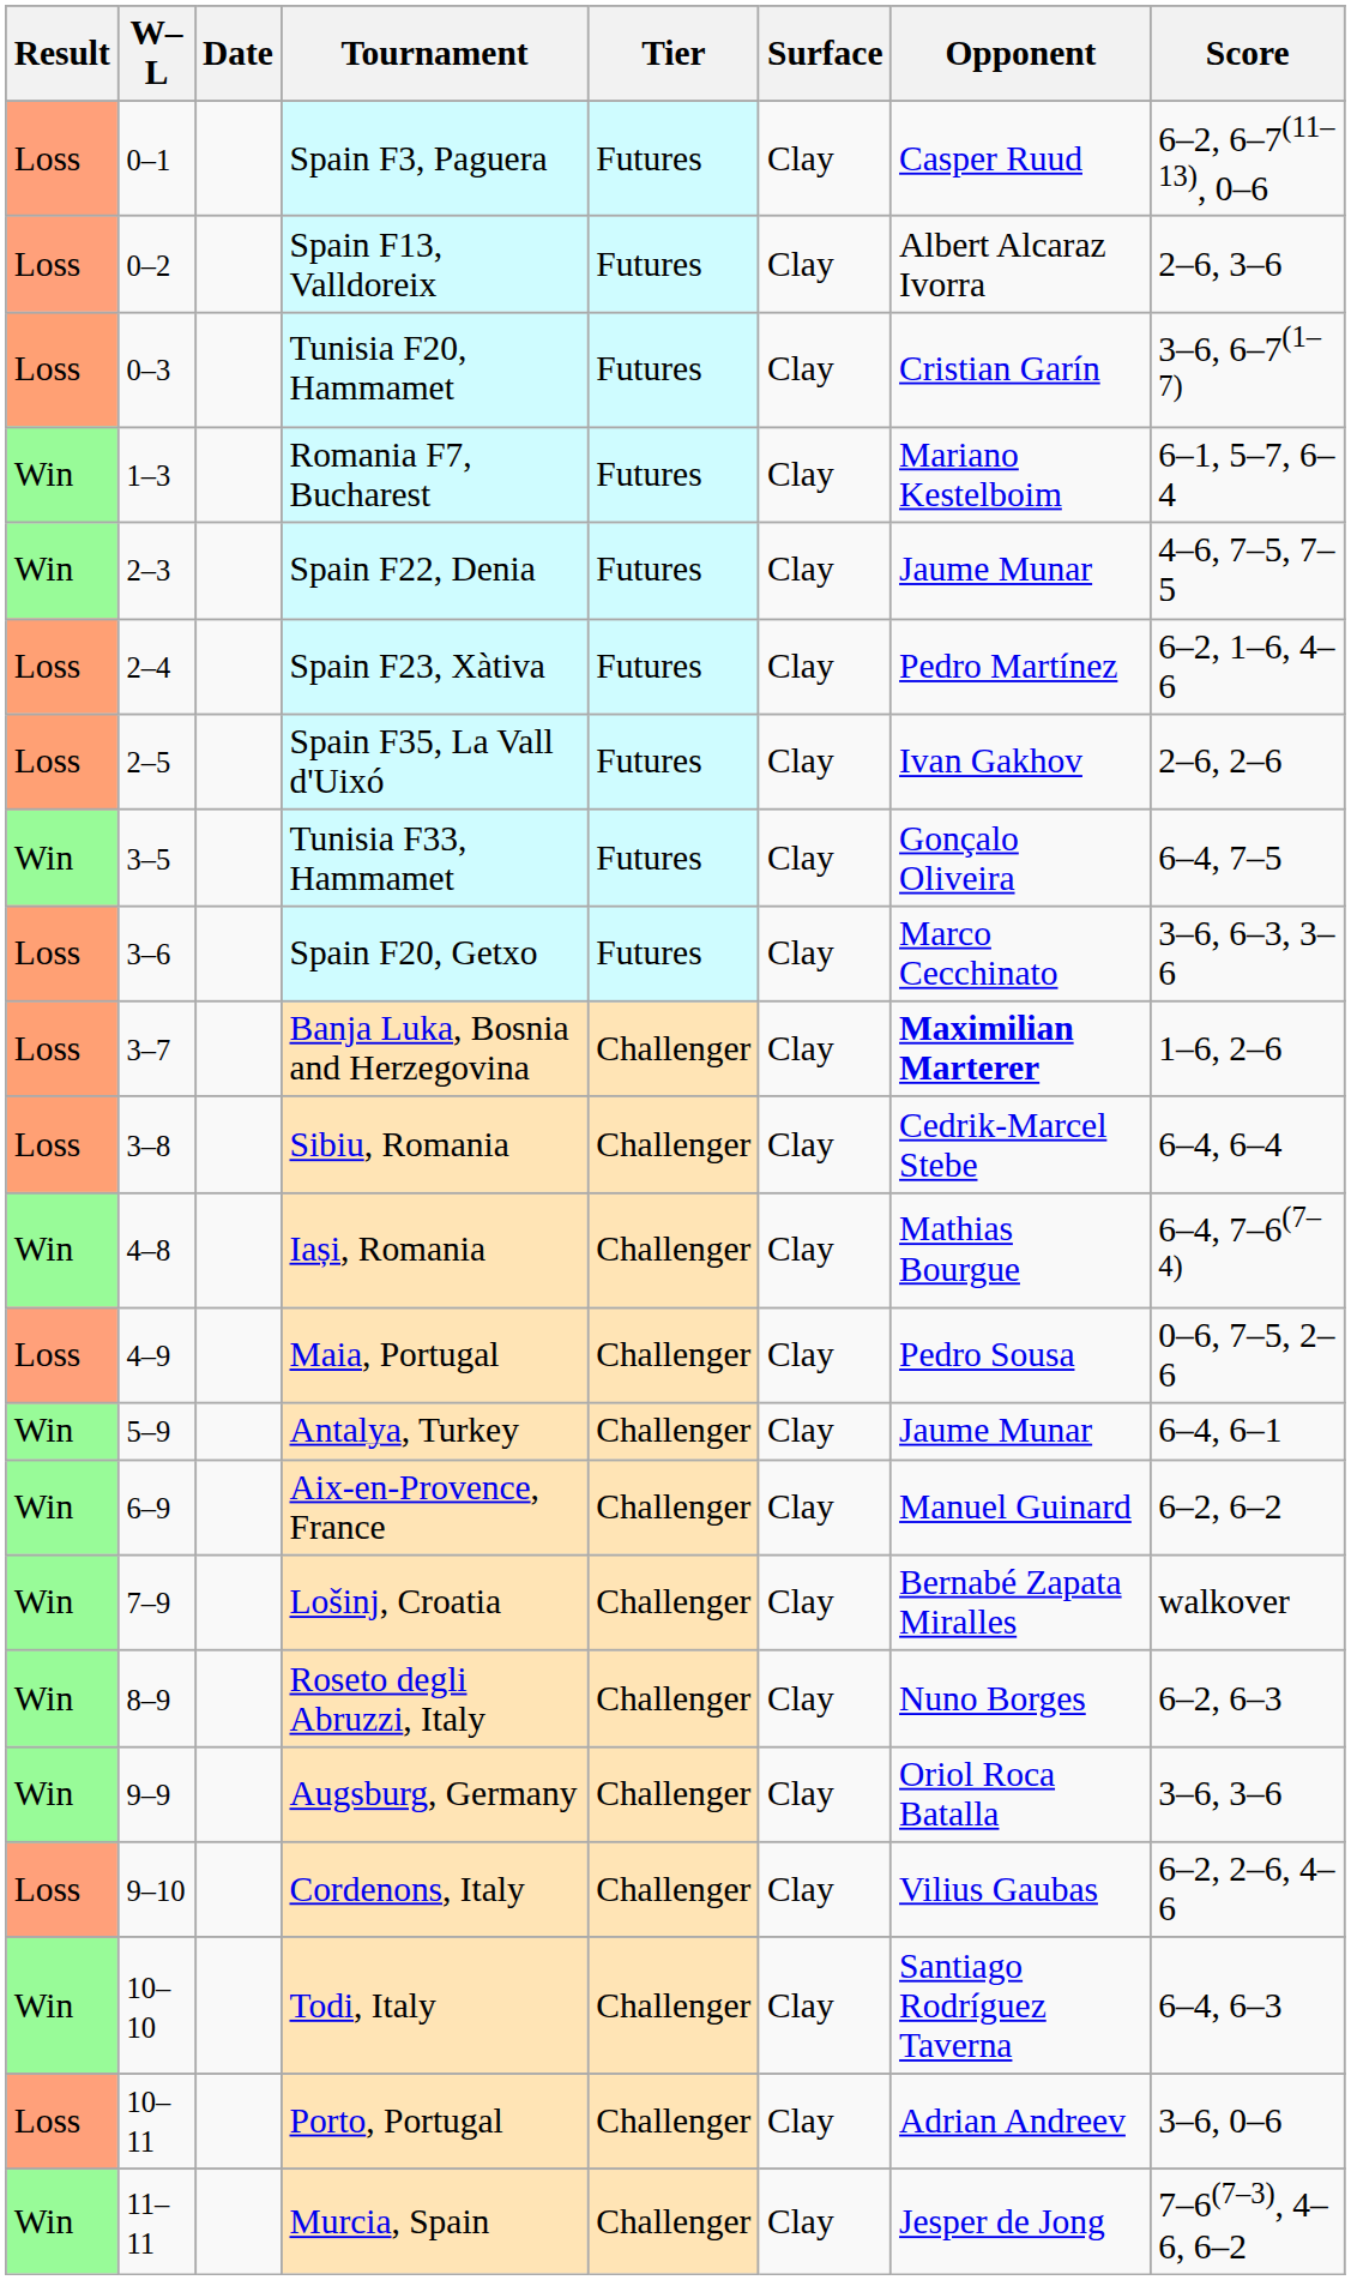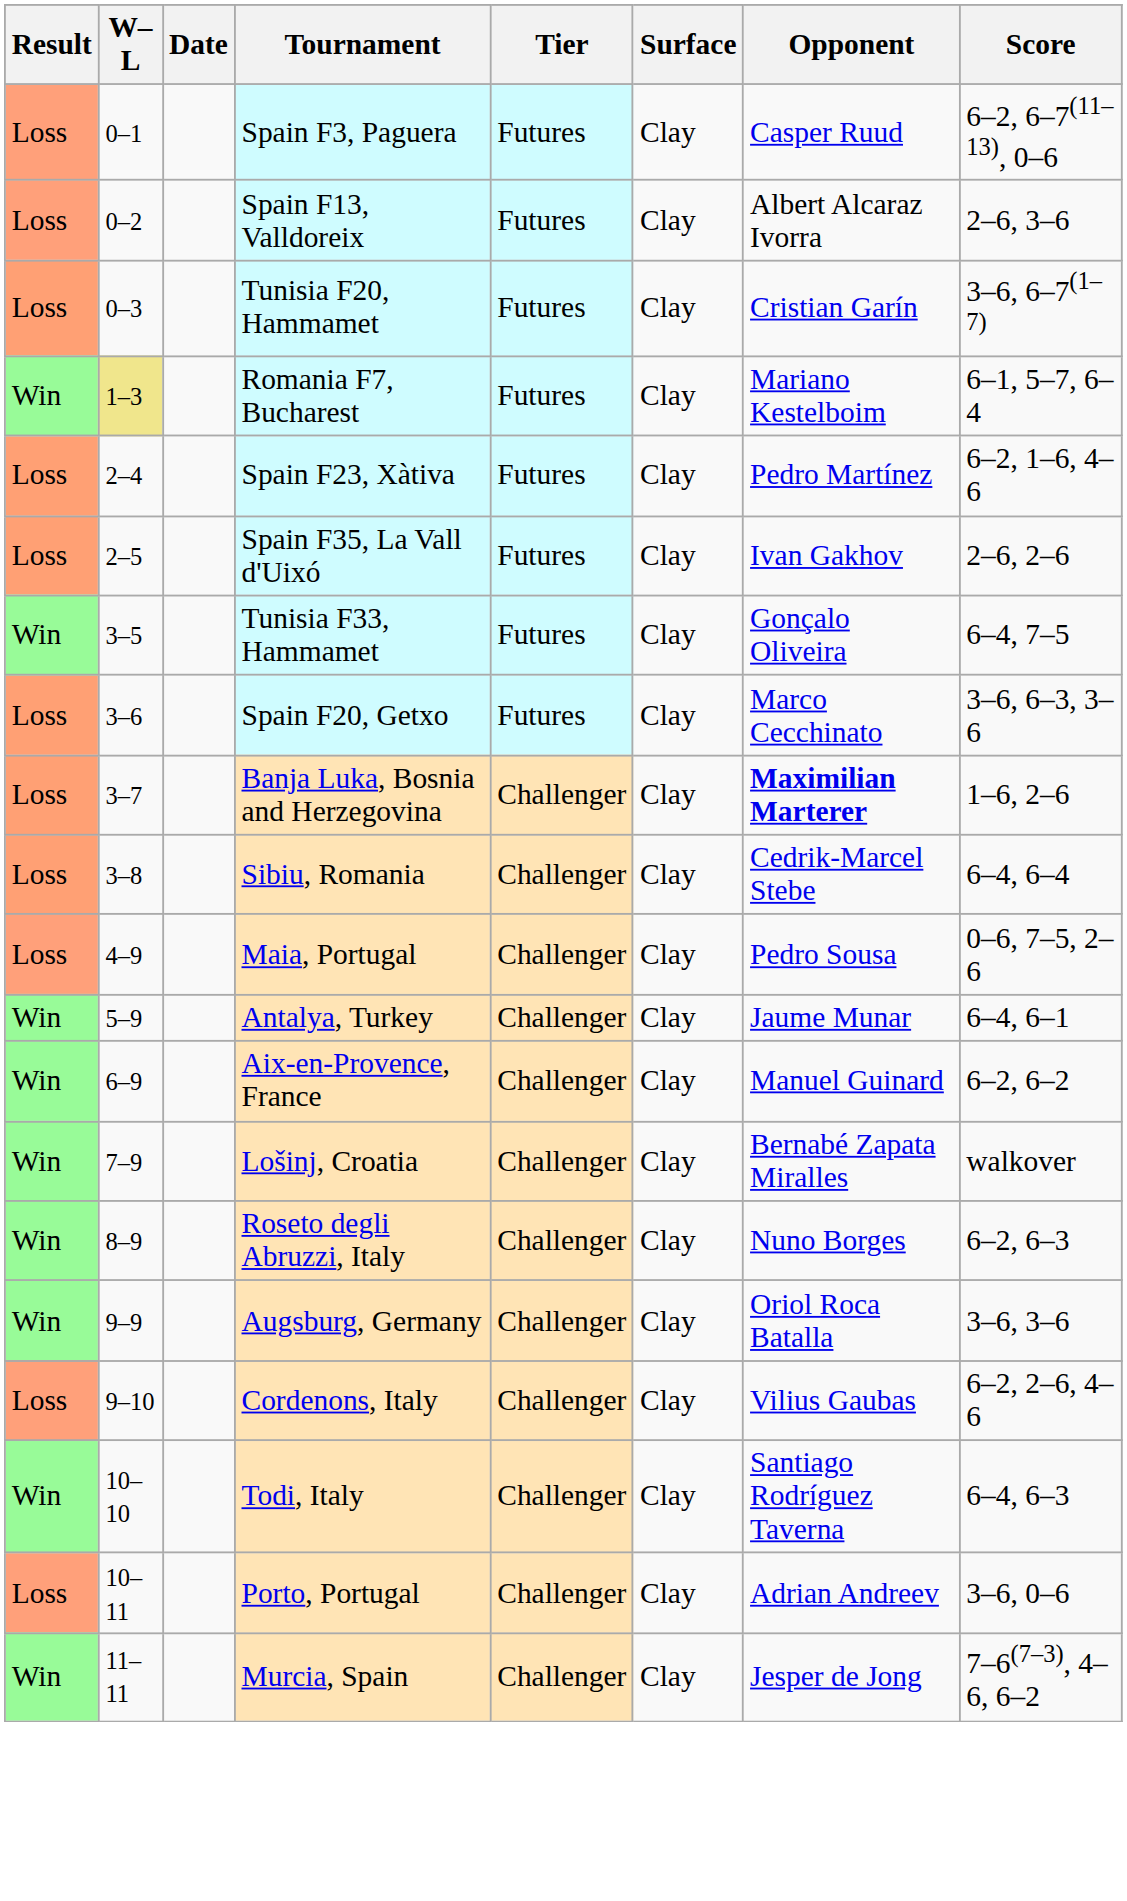Romania F7, Bucharest | W–L: no background -> khaki background
- row: Win | 2–3 | Spain F22, Denia | Futures | Clay | Jaume Munar | 4–6, 7–5, 7–5
- row: Win | 4–8 | Iași, Romania | Challenger | Clay | Mathias Bourgue | 6–4, 7–6(7–4)
